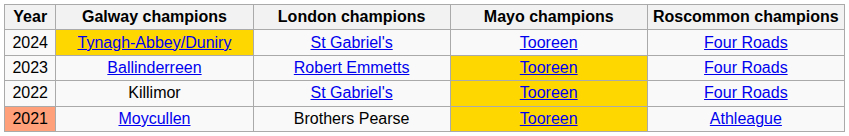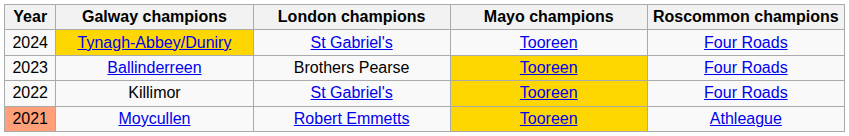Ballinderreen | London champions: Robert Emmetts -> Brothers Pearse
Moycullen | London champions: Brothers Pearse -> Robert Emmetts
